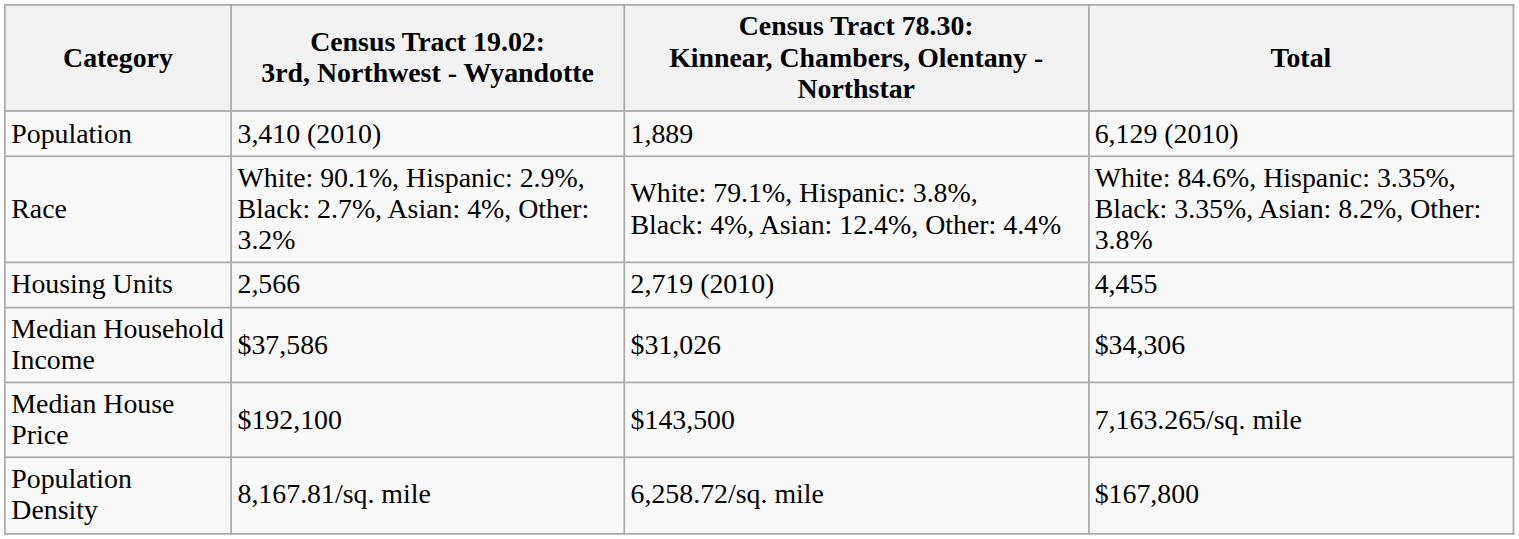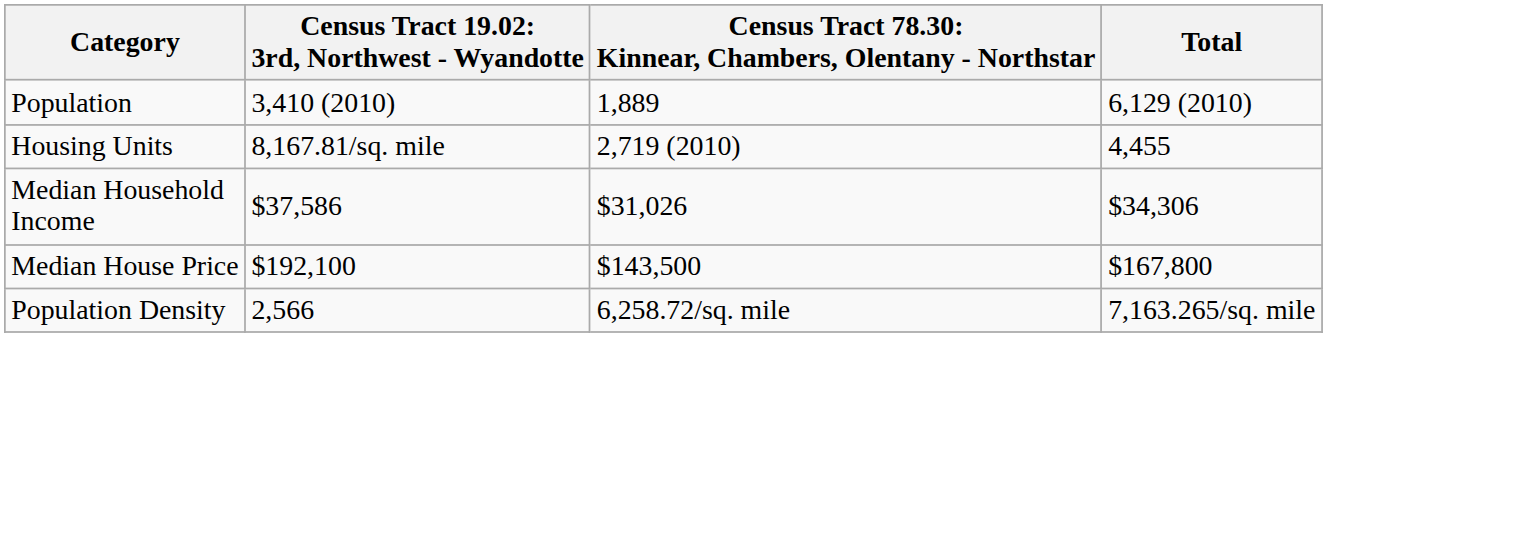- row: Race | White: 90.1%, Hispanic: 2.9%, Black: 2.7%, Asian: 4%, Other: 3.2% | White: 79.1%, Hispanic: 3.8%, Black: 4%, Asian: 12.4%, Other: 4.4% | White: 84.6%, Hispanic: 3.35%, Black: 3.35%, Asian: 8.2%, Other: 3.8%
Housing Units | column 2: 2,566 -> 8,167.81/sq. mile
Median House Price | Total: 7,163.265/sq. mile -> $167,800
Population Density | column 2: 8,167.81/sq. mile -> 2,566
Population Density | Total: $167,800 -> 7,163.265/sq. mile
